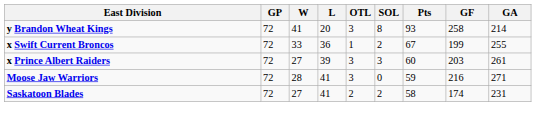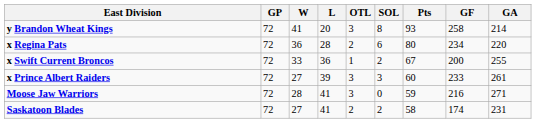+ row: x Regina Pats | 72 | 36 | 28 | 2 | 6 | 80 | 234 | 220
x Swift Current Broncos | GF: 199 -> 200
x Prince Albert Raiders | GF: 203 -> 233
